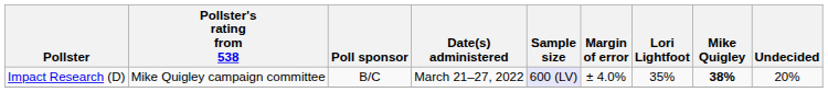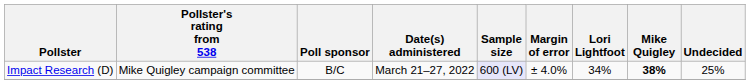Impact Research (D) | Lori Lightfoot: 35% -> 34%
Impact Research (D) | Undecided: 20% -> 25%
